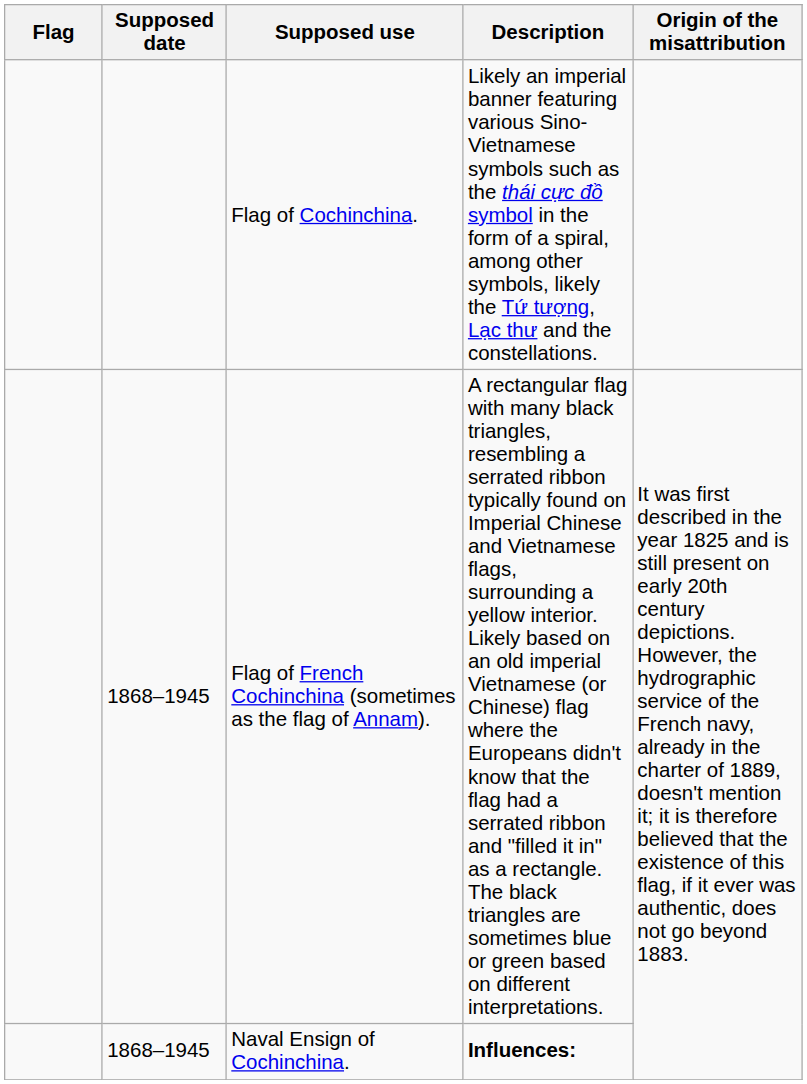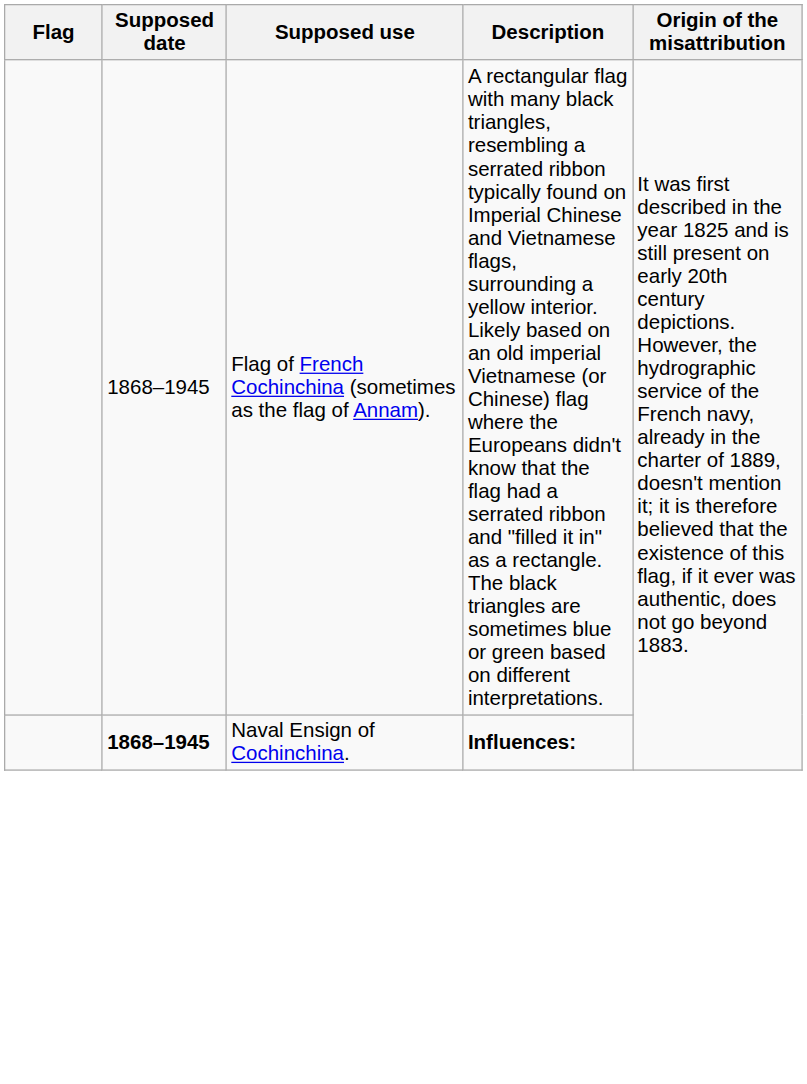- row: Flag of Cochinchina. | Likely an imperial banner featuring various Sino-Vietnamese symbols such as the thái cực đồ symbol in the form of a spiral, among other symbols, likely the Tứ tượng, Lạc thư and the constellations.
Naval Ensign of Cochinchina. | Supposed date: normal -> bold
